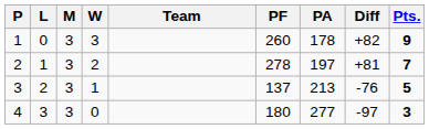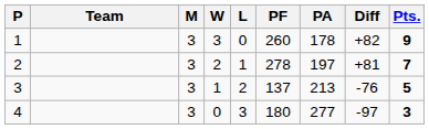columns swapped: Team <-> L
